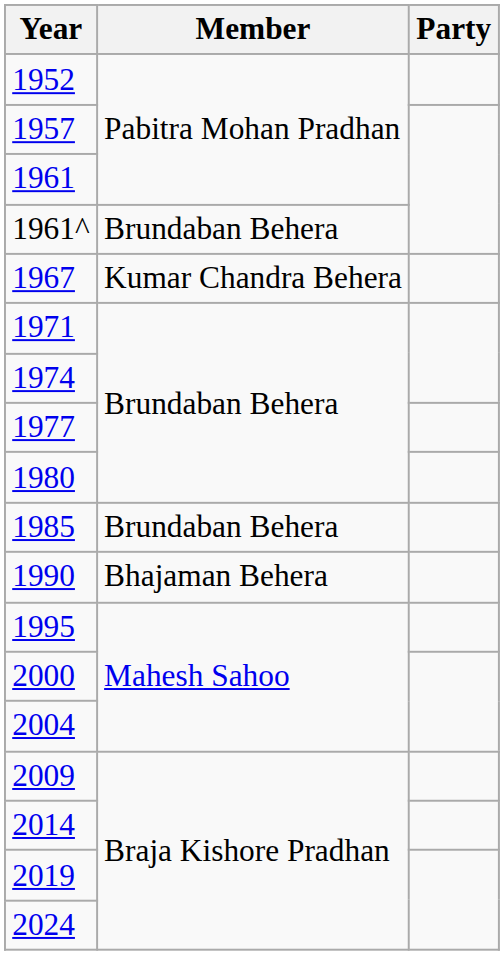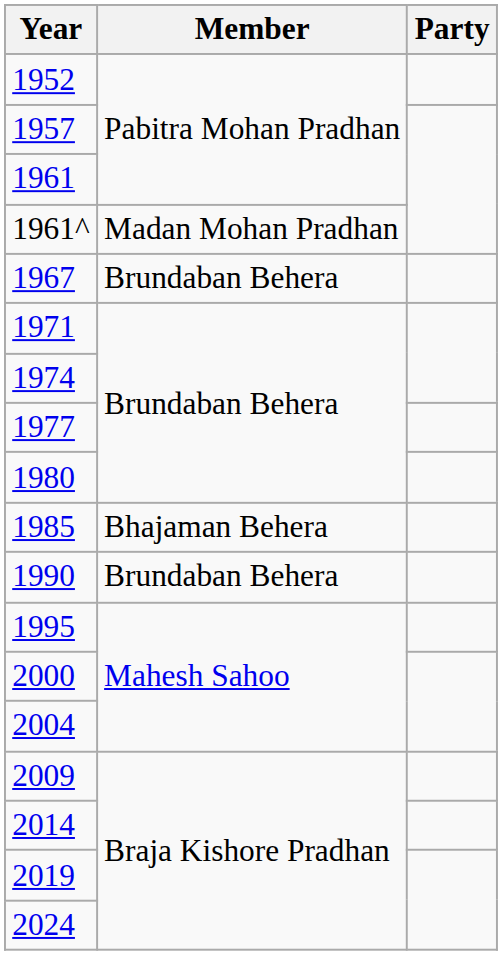1961^ | Member: Brundaban Behera -> Madan Mohan Pradhan
1967 | Member: Kumar Chandra Behera -> Brundaban Behera
1985 | Member: Brundaban Behera -> Bhajaman Behera
1990 | Member: Bhajaman Behera -> Brundaban Behera
